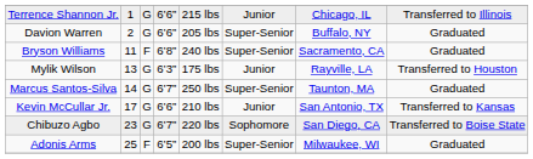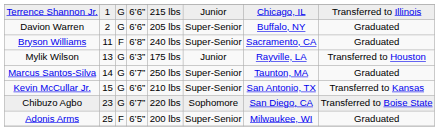Kevin McCullar Jr. | column 2: 17 -> 15
Kevin McCullar Jr. | column 6: Junior -> Super-Senior
